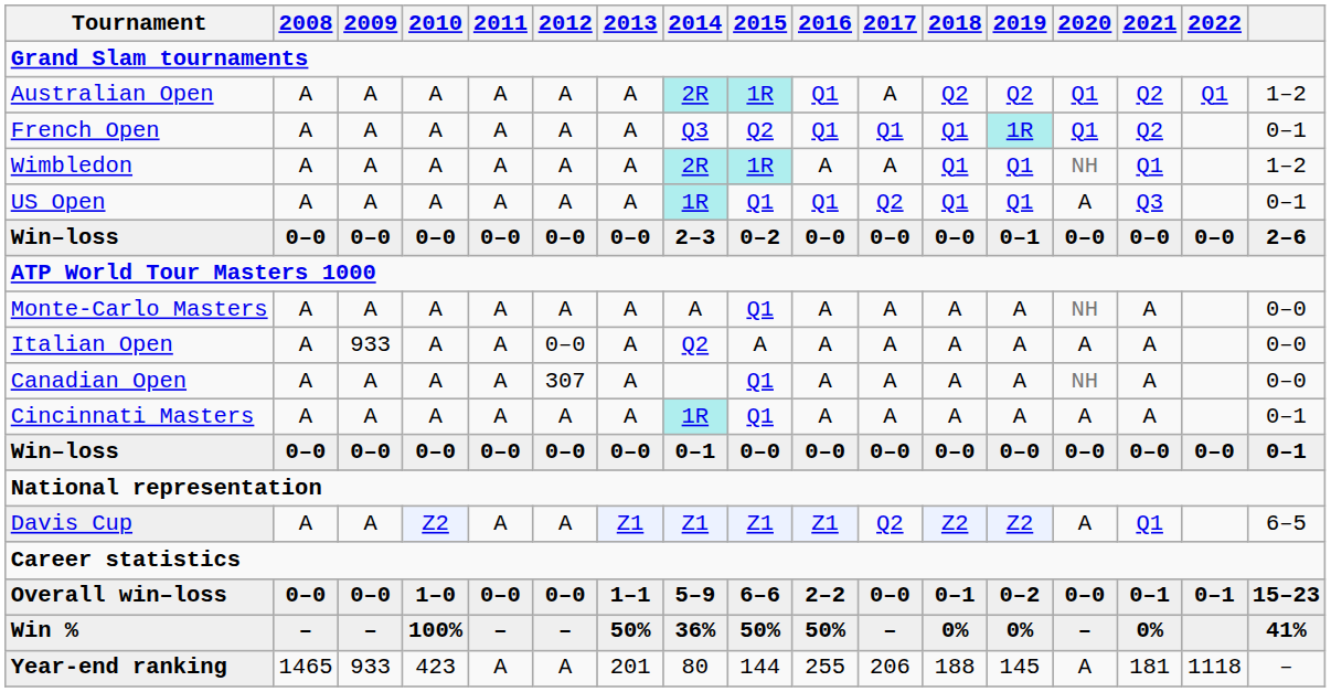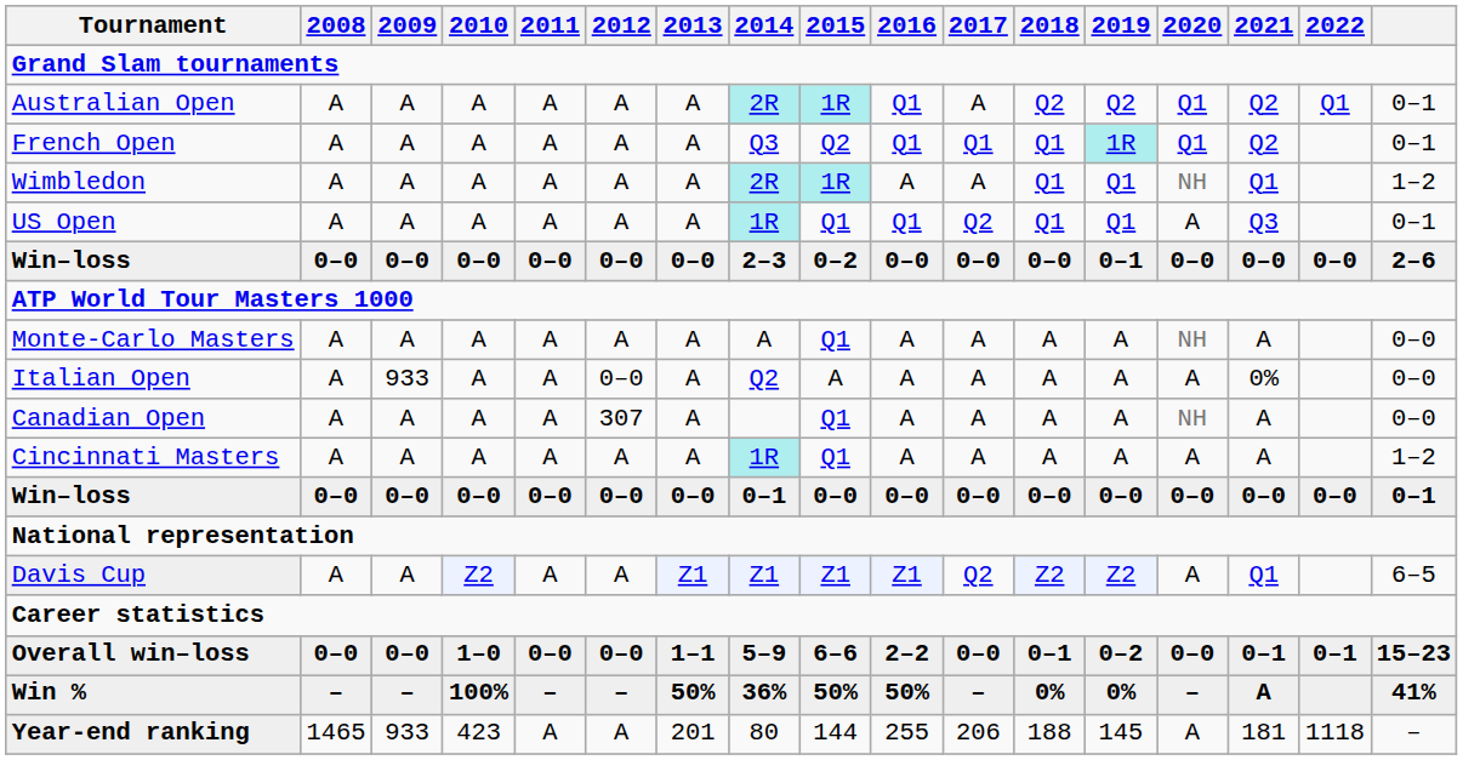Australian Open | column 17: 1–2 -> 0–1
Italian Open | 2021: A -> 0%
Cincinnati Masters | column 17: 0–1 -> 1–2
Win % | 2021: 0% -> A
